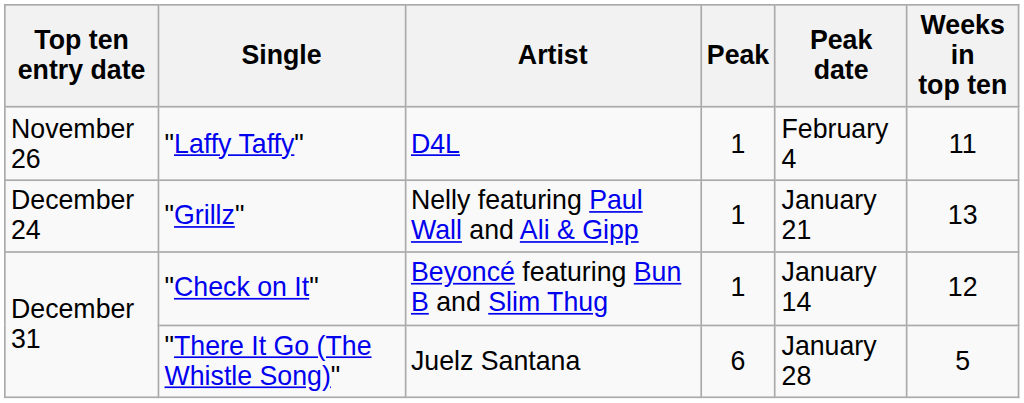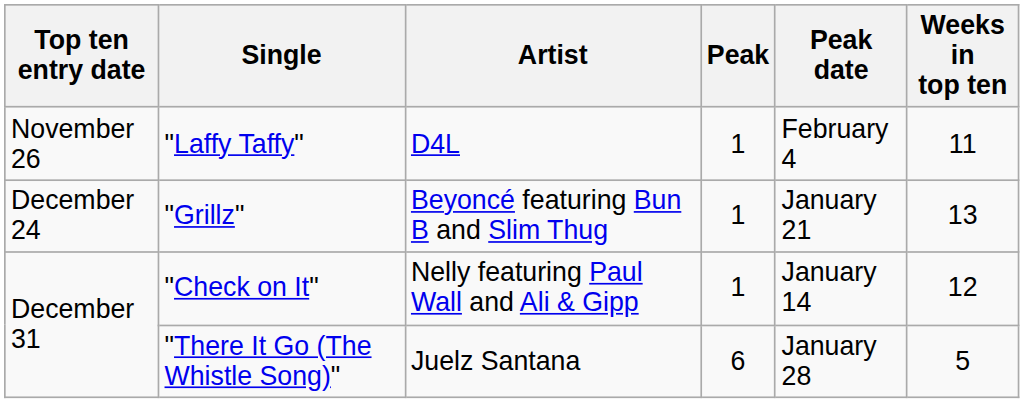"Grillz" | Artist: Nelly featuring Paul Wall and Ali & Gipp -> Beyoncé featuring Bun B and Slim Thug
"Check on It" | Artist: Beyoncé featuring Bun B and Slim Thug -> Nelly featuring Paul Wall and Ali & Gipp
